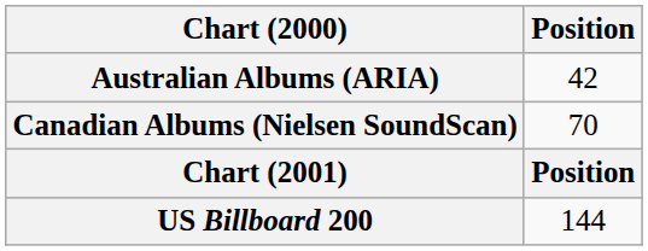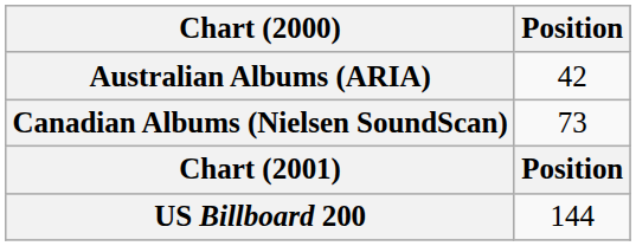Canadian Albums (Nielsen SoundScan) | Position: 70 -> 73
